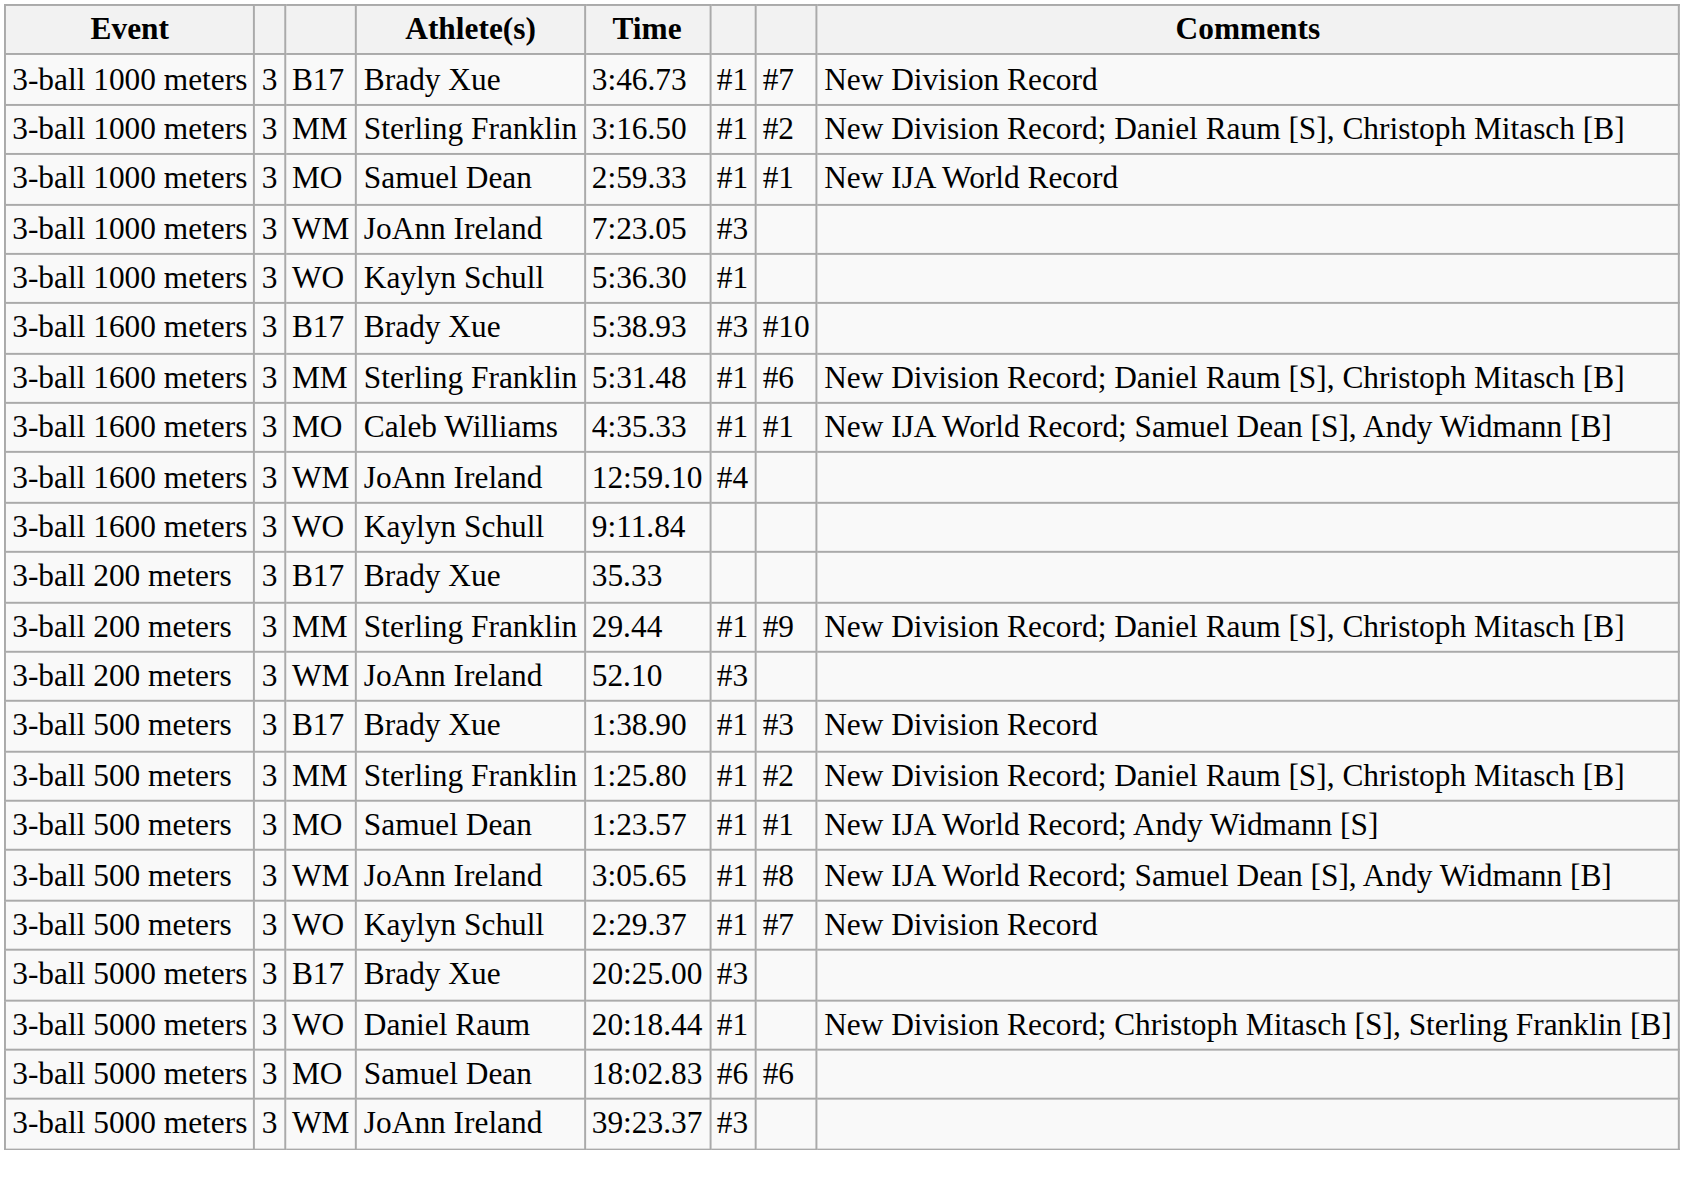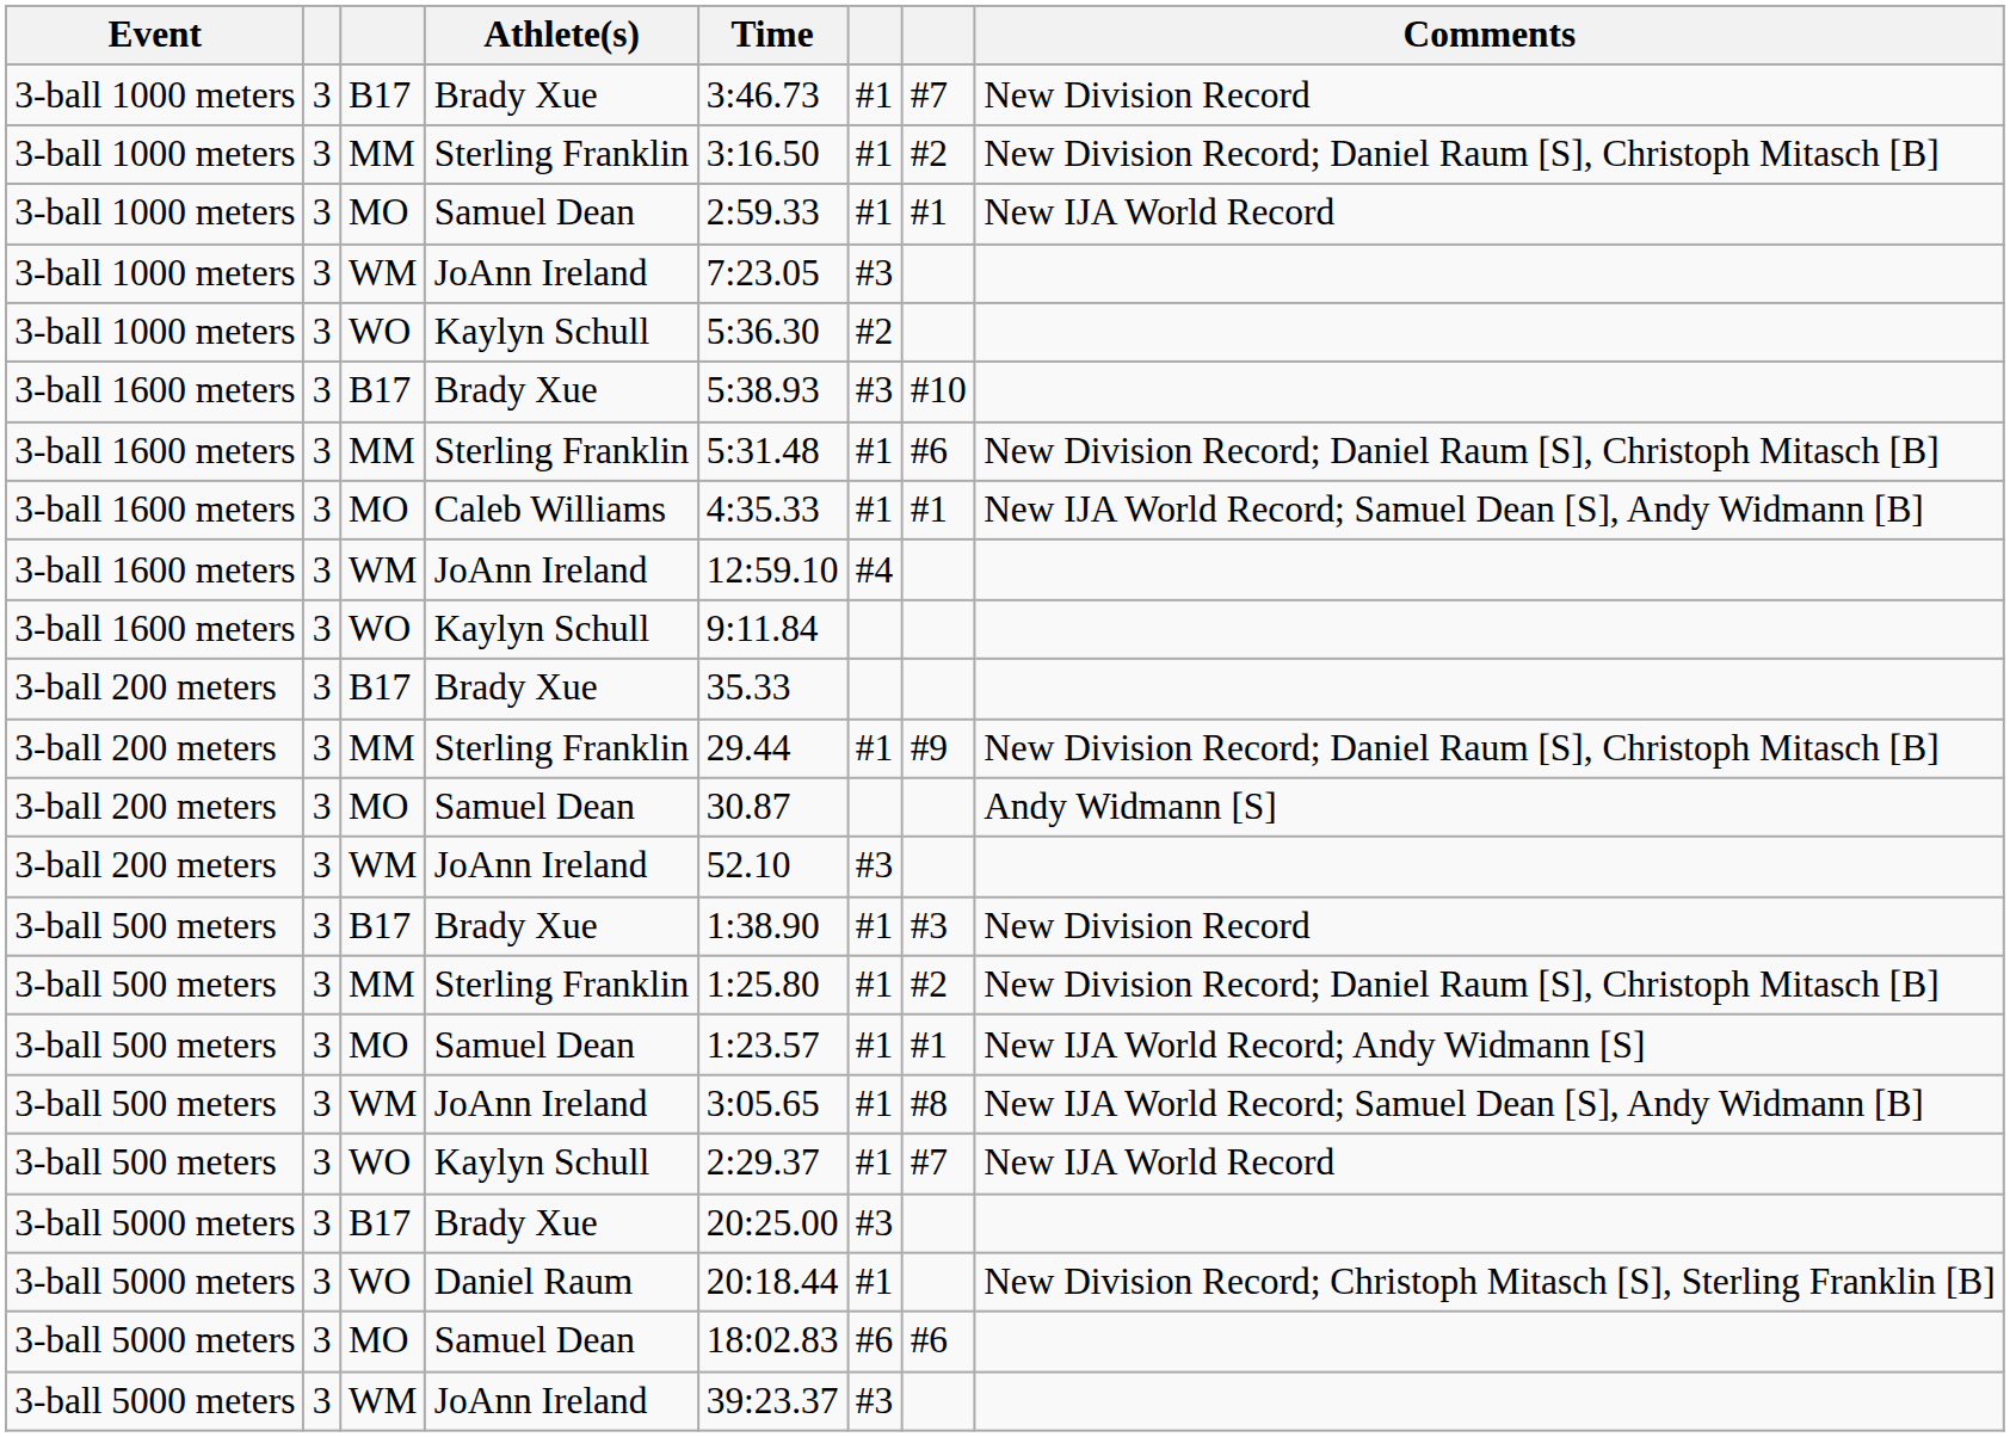3-ball 1000 meters / Kaylyn Schull | column 6: #1 -> #2
+ row: 3-ball 200 meters | 3 | MO | Samuel Dean | 30.87 | Andy Widmann [S]
3-ball 500 meters / Kaylyn Schull | Comments: New Division Record -> New IJA World Record
